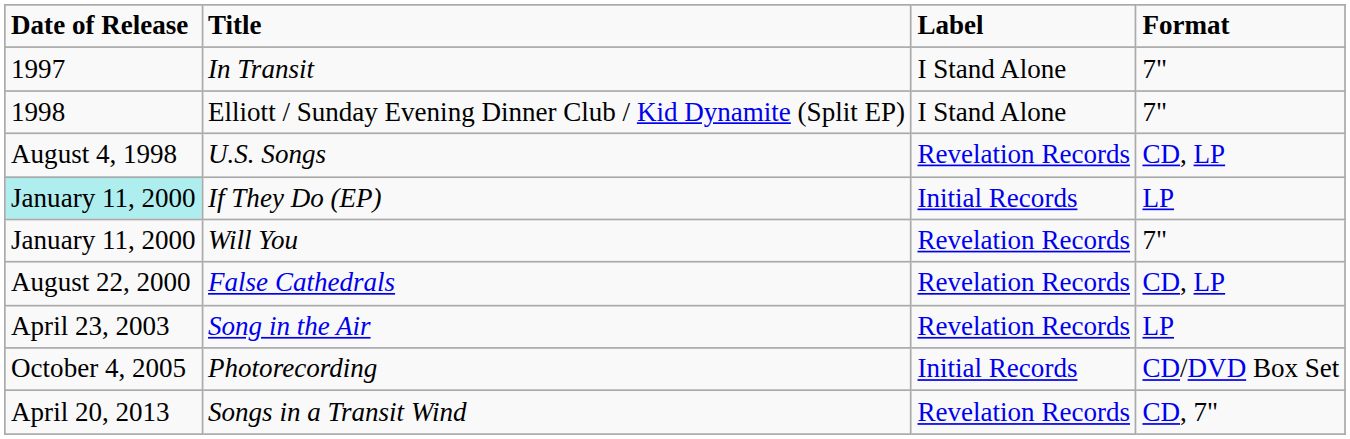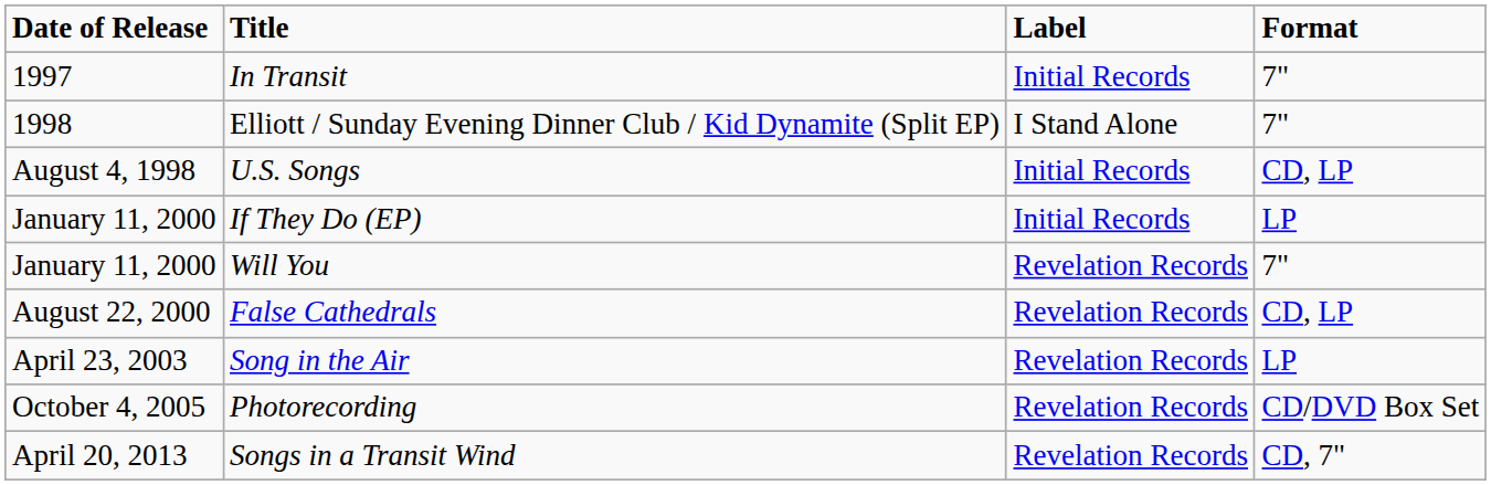In Transit | Label: I Stand Alone -> Initial Records
U.S. Songs | Label: Revelation Records -> Initial Records
If They Do (EP) | Date of Release: paleturquoise background -> no background
Photorecording | Label: Initial Records -> Revelation Records
